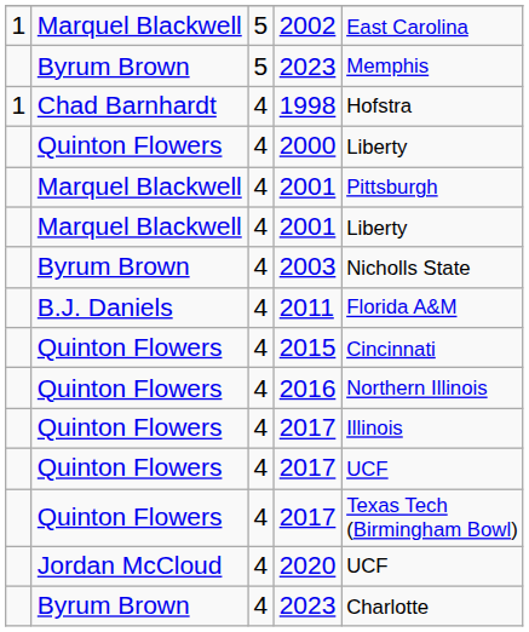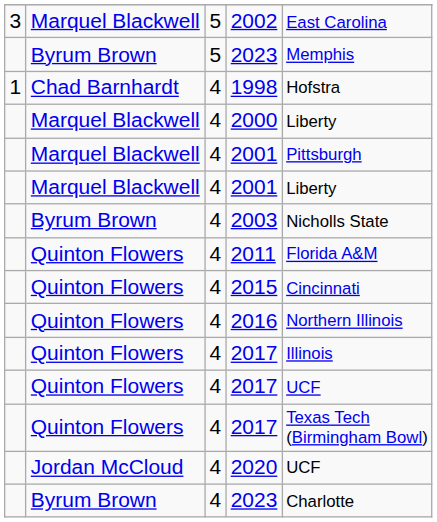2002 | column 1: 1 -> 3
2000 | column 2: Quinton Flowers -> Marquel Blackwell
2011 | column 2: B.J. Daniels -> Quinton Flowers
